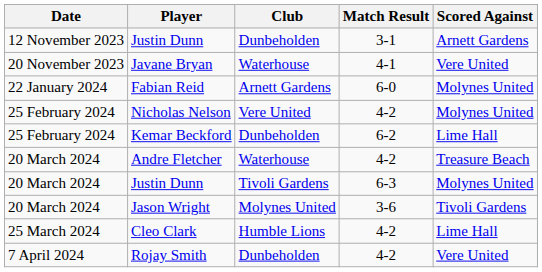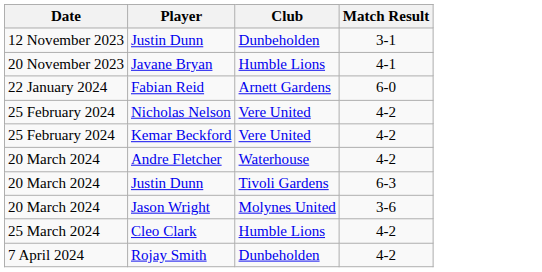- column: Scored Against | Arnett Gardens | Vere United | Molynes United | Molynes United | Lime Hall | Treasure Beach | Molynes United | Tivoli Gardens | Lime Hall | Vere United
Javane Bryan | Club: Waterhouse -> Humble Lions
Kemar Beckford | Club: Dunbeholden -> Vere United
Kemar Beckford | Match Result: 6-2 -> 4-2
